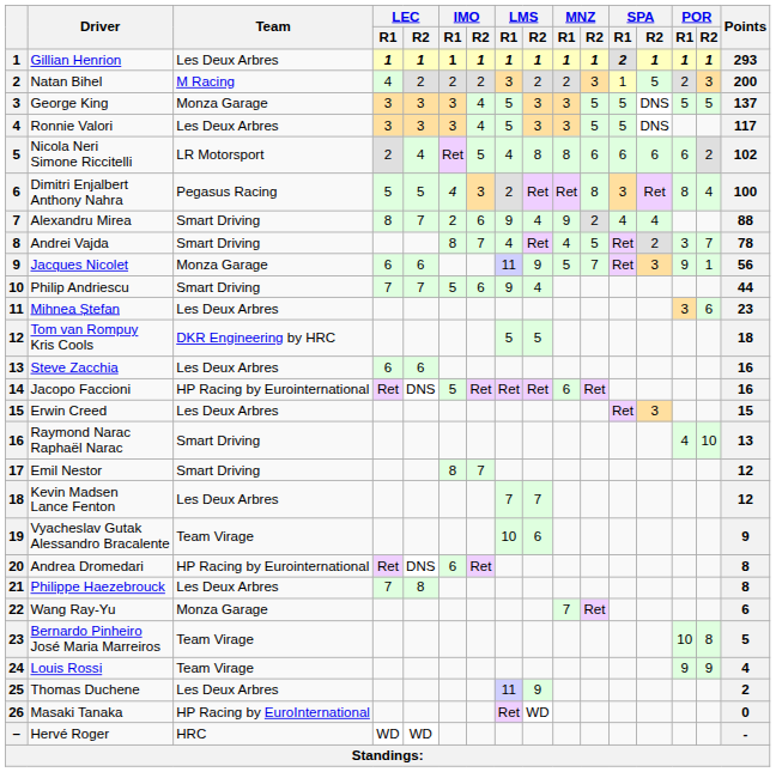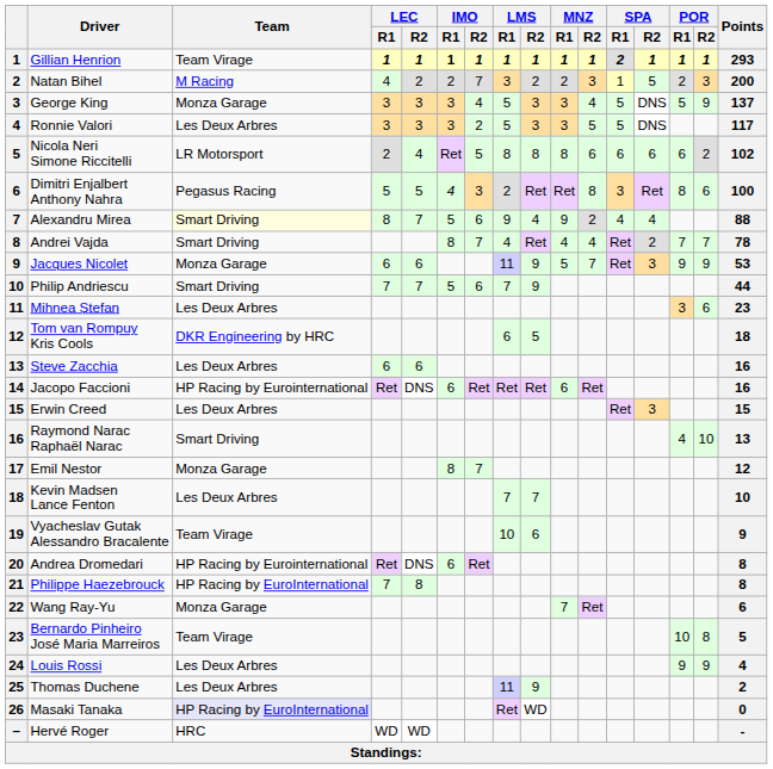Gillian Henrion | Team: Les Deux Arbres -> Team Virage
Natan Bihel | IMO / R2: 2 -> 7
George King | MNZ / R2: 5 -> 4
George King | POR / R2: 5 -> 9
Ronnie Valori | IMO / R2: 4 -> 2
Nicola Neri Simone Riccitelli | LMS / R1: 4 -> 8
Dimitri Enjalbert Anthony Nahra | POR / R2: 4 -> 6
Alexandru Mirea | Team: no background -> lightyellow background
Alexandru Mirea | IMO / R1: 2 -> 5
Andrei Vajda | MNZ / R2: 5 -> 4
Andrei Vajda | POR / R1: 3 -> 7
Jacques Nicolet | POR / R2: 1 -> 9
Jacques Nicolet | Points: 56 -> 53
Philip Andriescu | LMS / R1: 9 -> 7
Philip Andriescu | LMS / R2: 4 -> 9
Tom van Rompuy Kris Cools | LMS / R1: 5 -> 6
Jacopo Faccioni | IMO / R1: 5 -> 6
Emil Nestor | Team: Smart Driving -> Monza Garage
Kevin Madsen Lance Fenton | Points: 12 -> 10
Philippe Haezebrouck | Team: Les Deux Arbres -> HP Racing by EuroInternational
Louis Rossi | Team: Team Virage -> Les Deux Arbres
Masaki Tanaka | Team: no background -> lavender background
